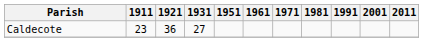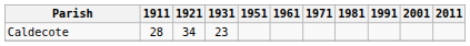Caldecote | 1911: 23 -> 28
Caldecote | 1921: 36 -> 34
Caldecote | 1931: 27 -> 23
